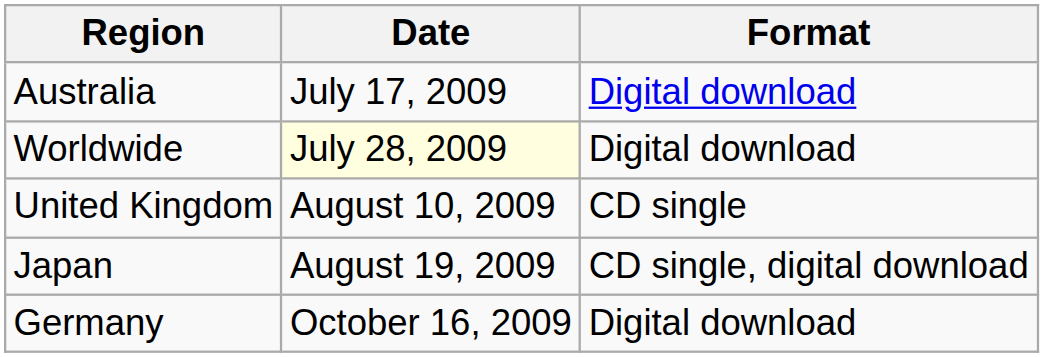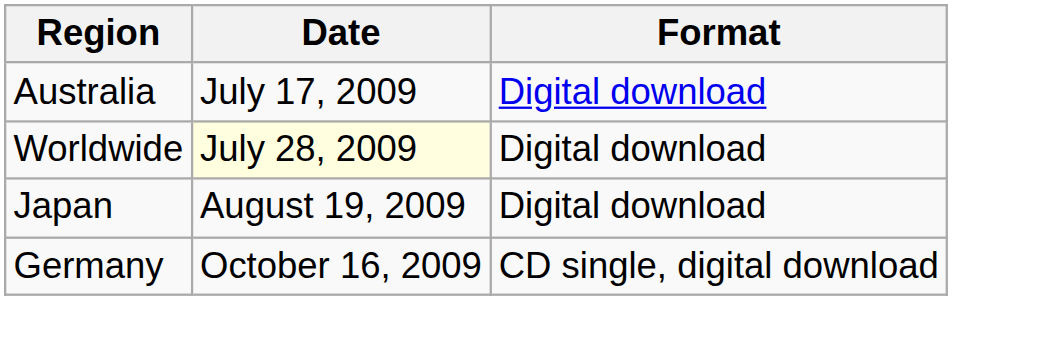- row: United Kingdom | August 10, 2009 | CD single
Japan | Format: CD single, digital download -> Digital download
Germany | Format: Digital download -> CD single, digital download
